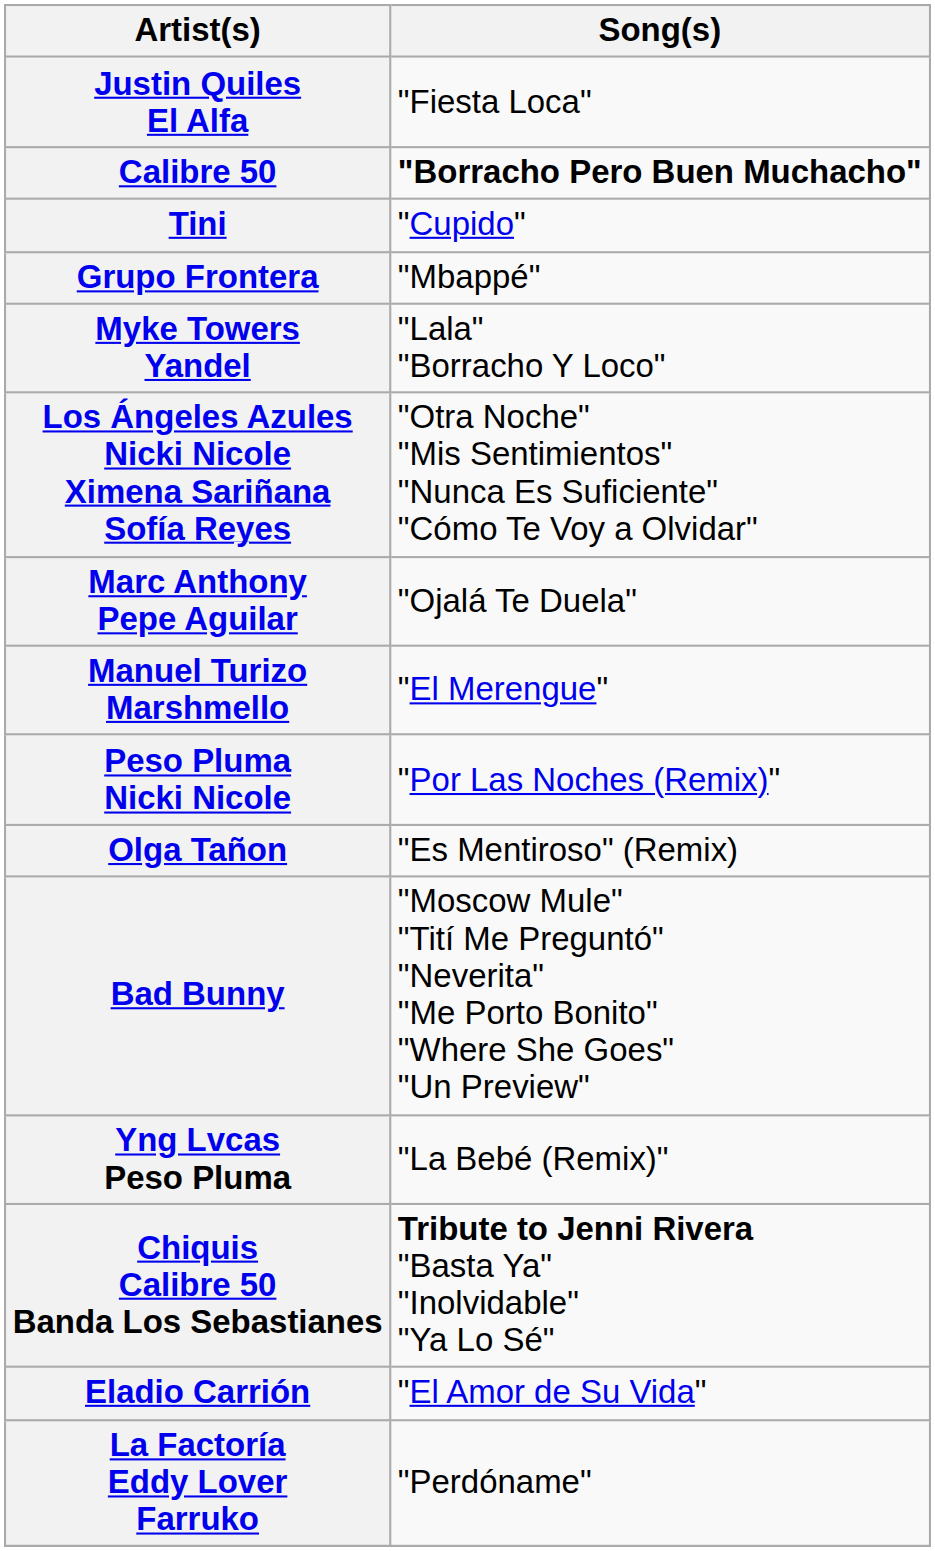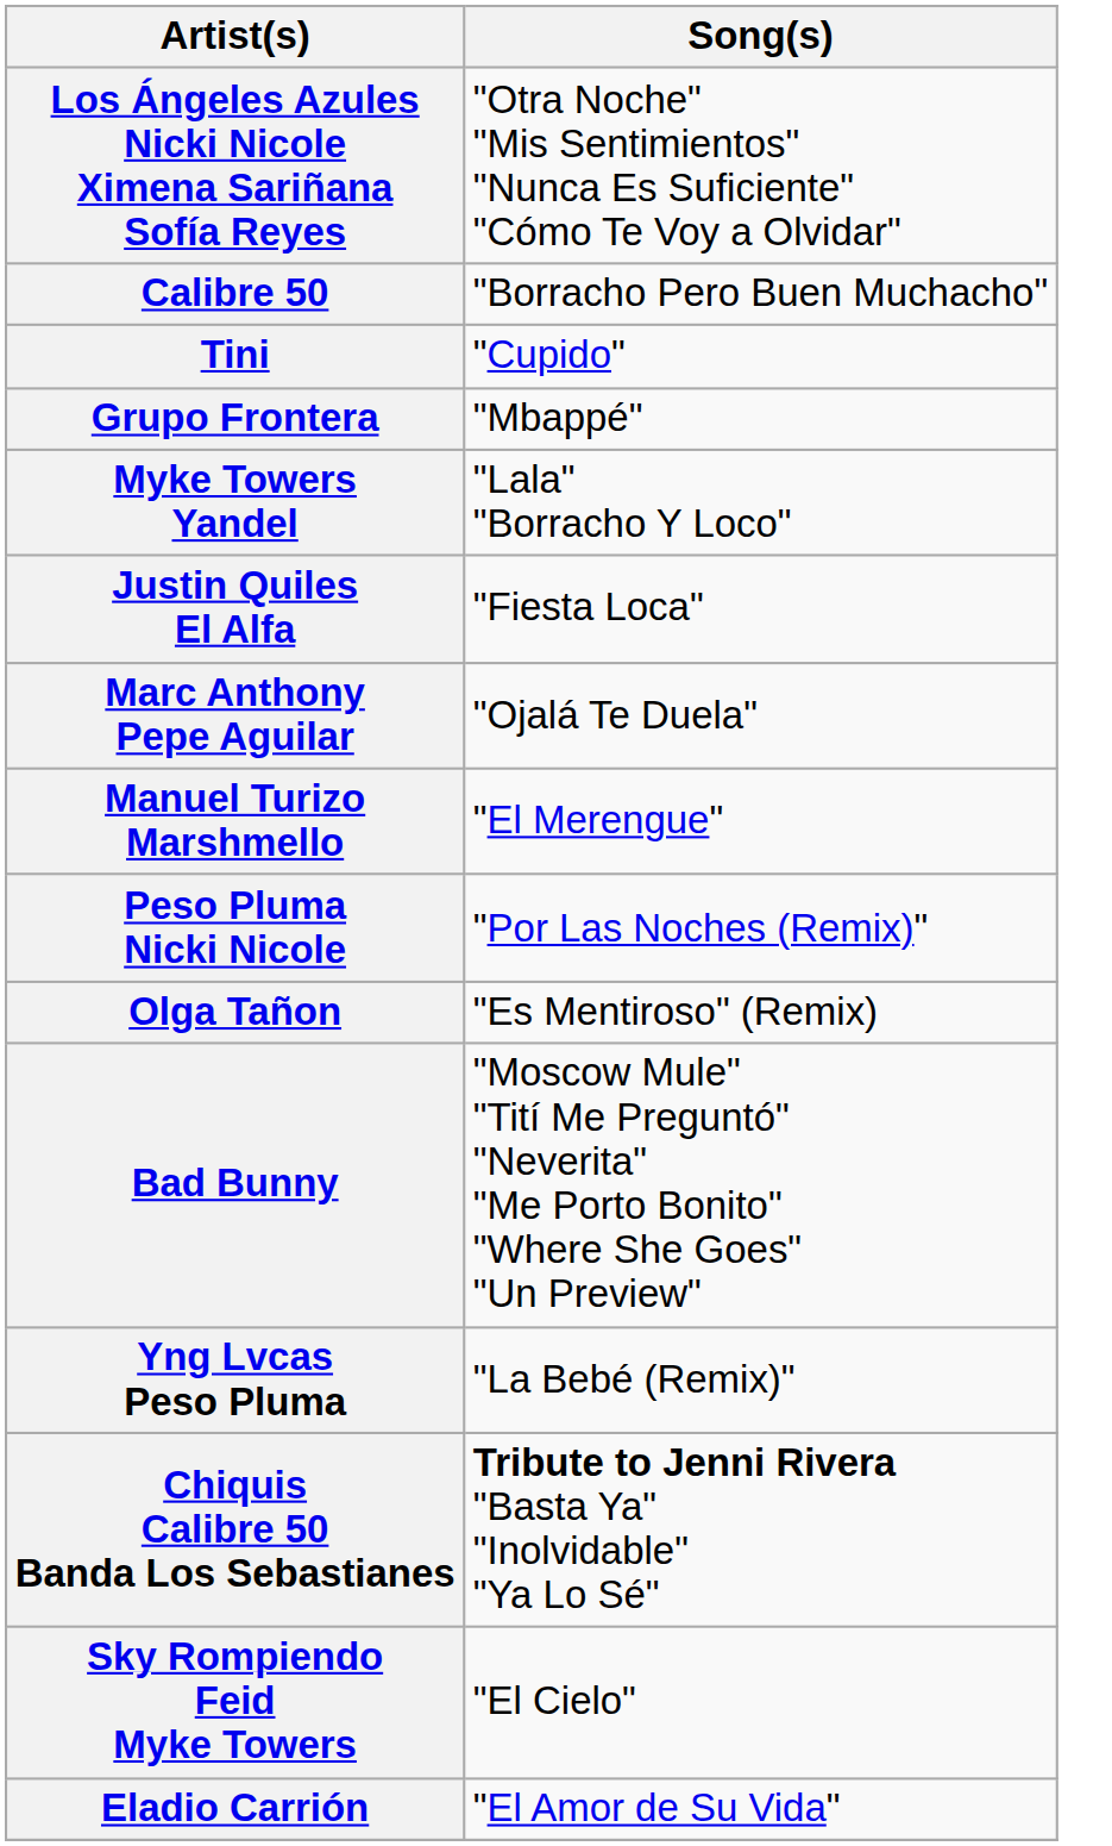rows swapped: Justin Quiles El Alfa <-> Los Ángeles Azules Nicki Nicole Ximena Sariñana Sofía Reyes
Calibre 50 | Song(s): bold -> normal
+ row: Sky Rompiendo Feid Myke Towers | "El Cielo"
- row: La Factoría Eddy Lover Farruko | "Perdóname"
